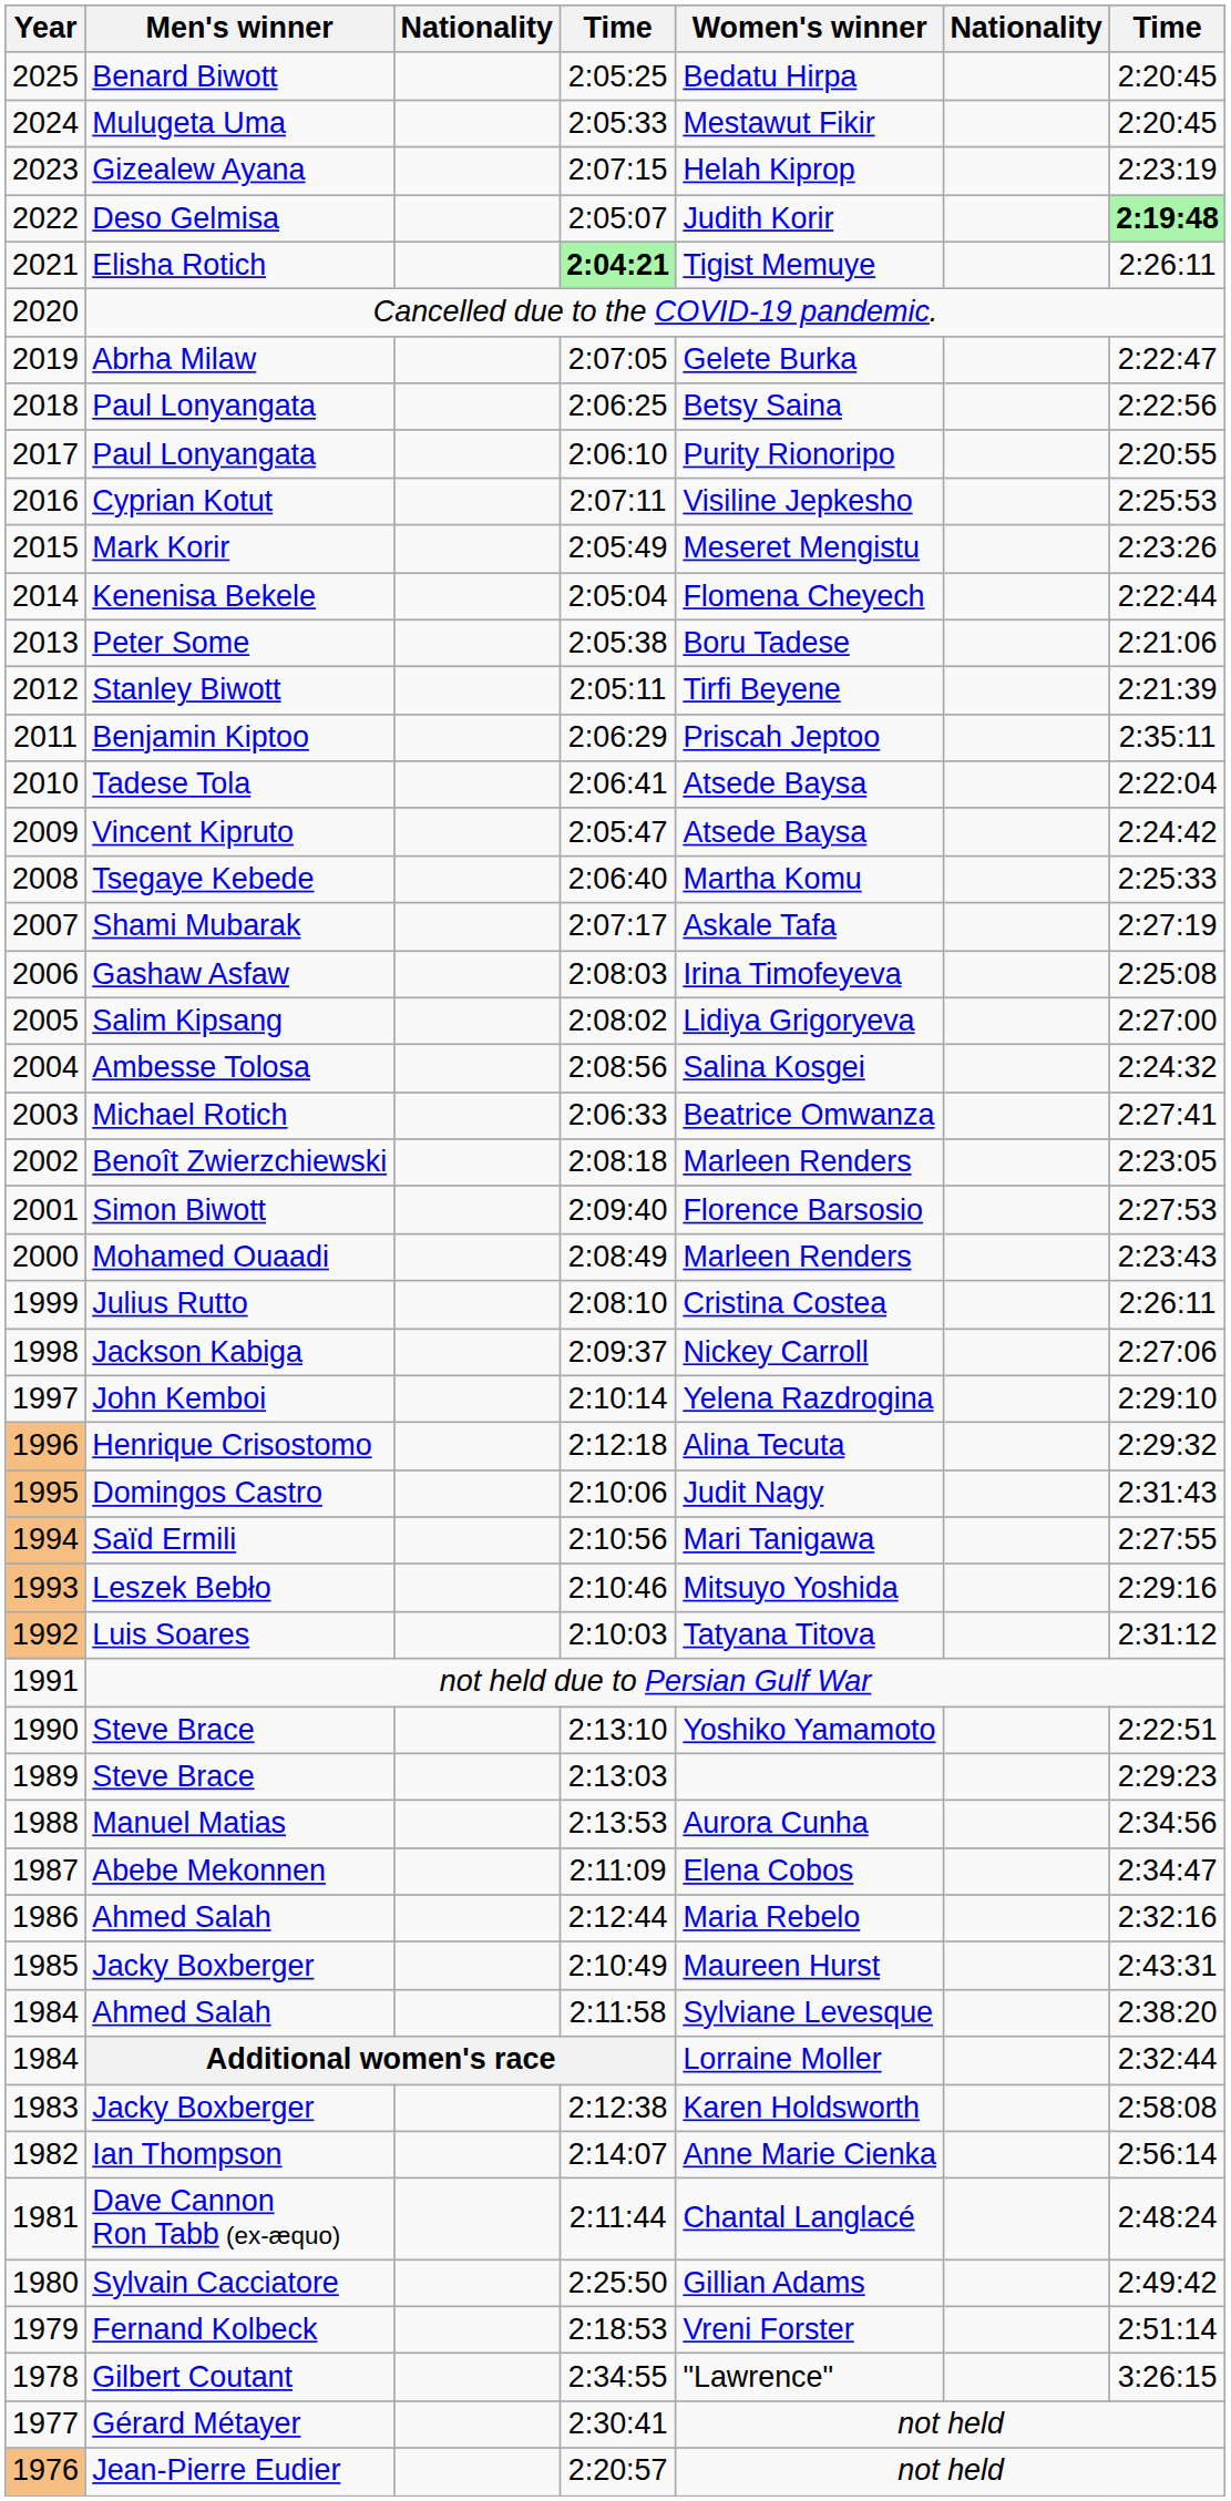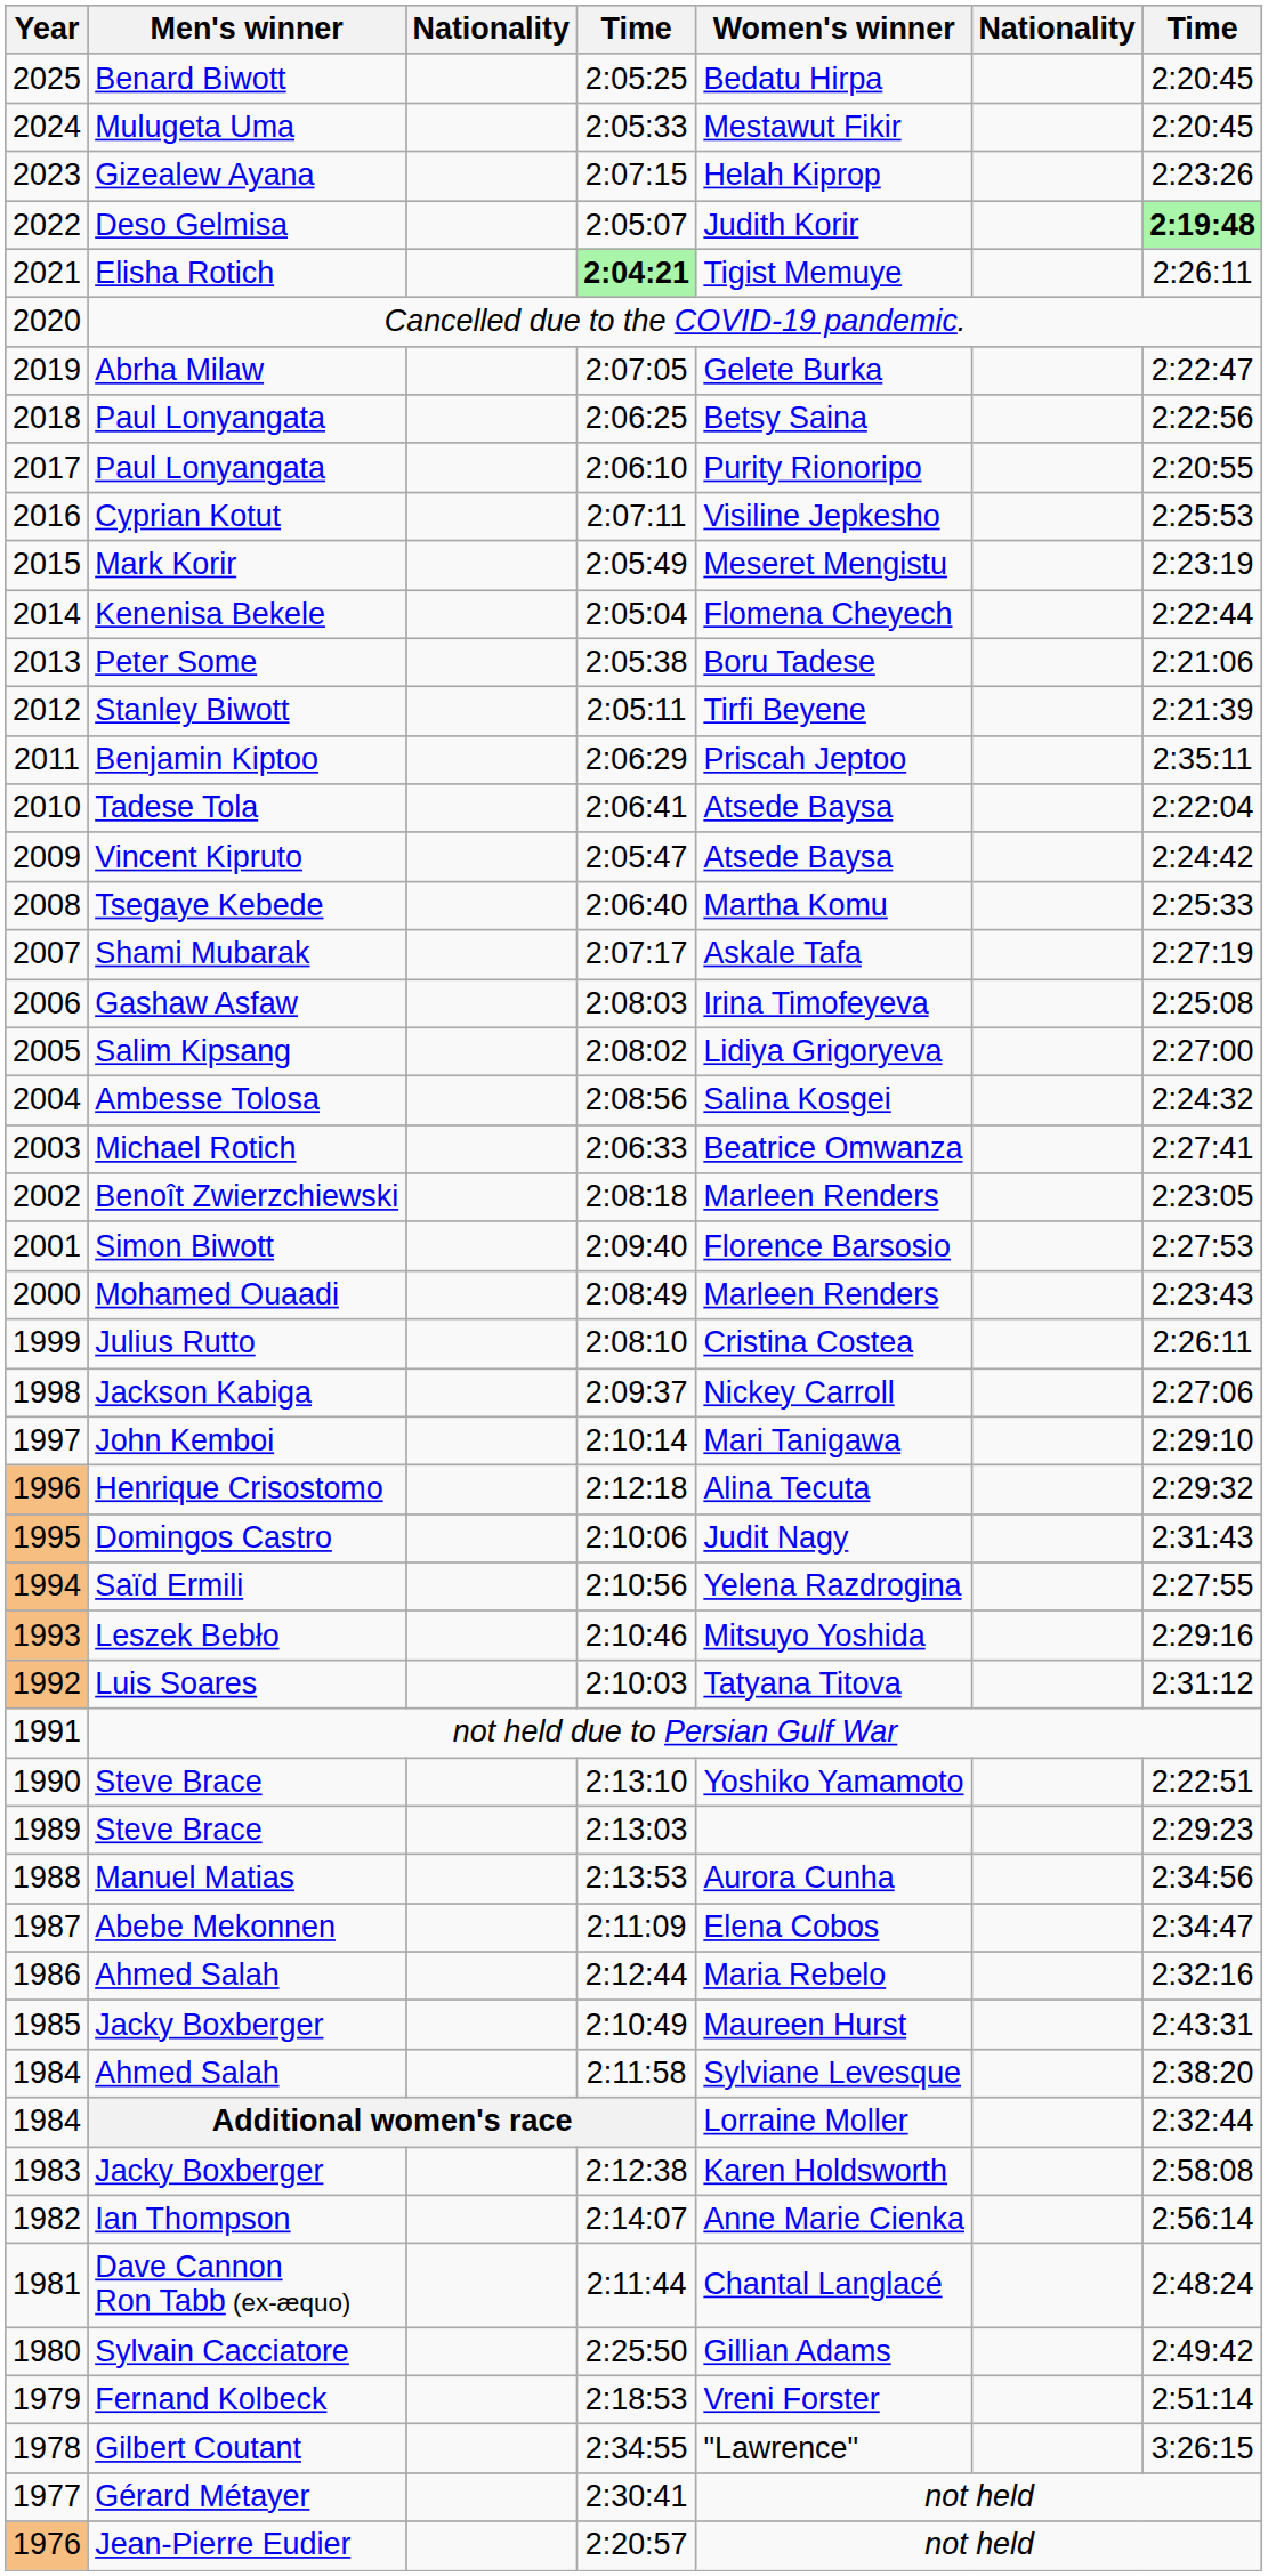Gizealew Ayana | column 7: 2:23:19 -> 2:23:26
Mark Korir | column 7: 2:23:26 -> 2:23:19
John Kemboi | Women's winner: Yelena Razdrogina -> Mari Tanigawa
Saïd Ermili | Women's winner: Mari Tanigawa -> Yelena Razdrogina
